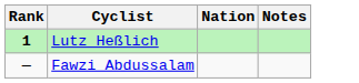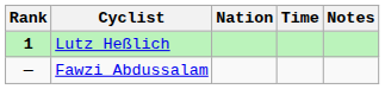+ column: Time
